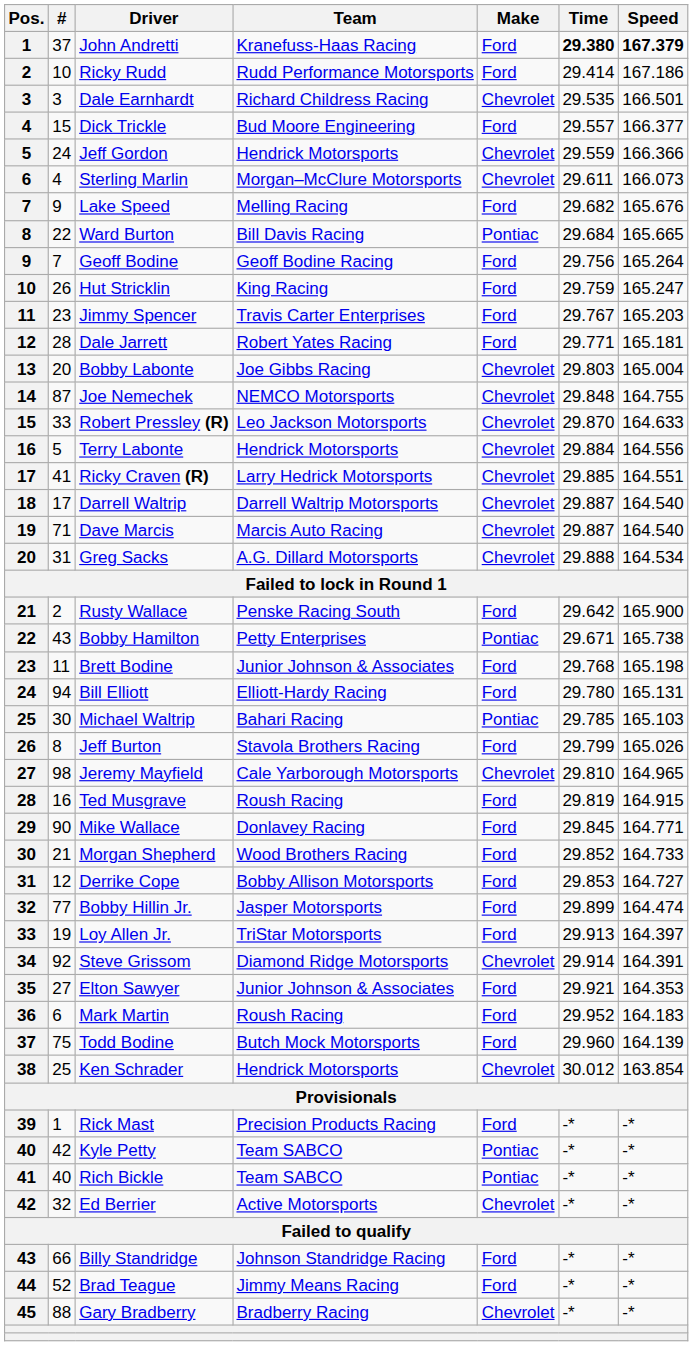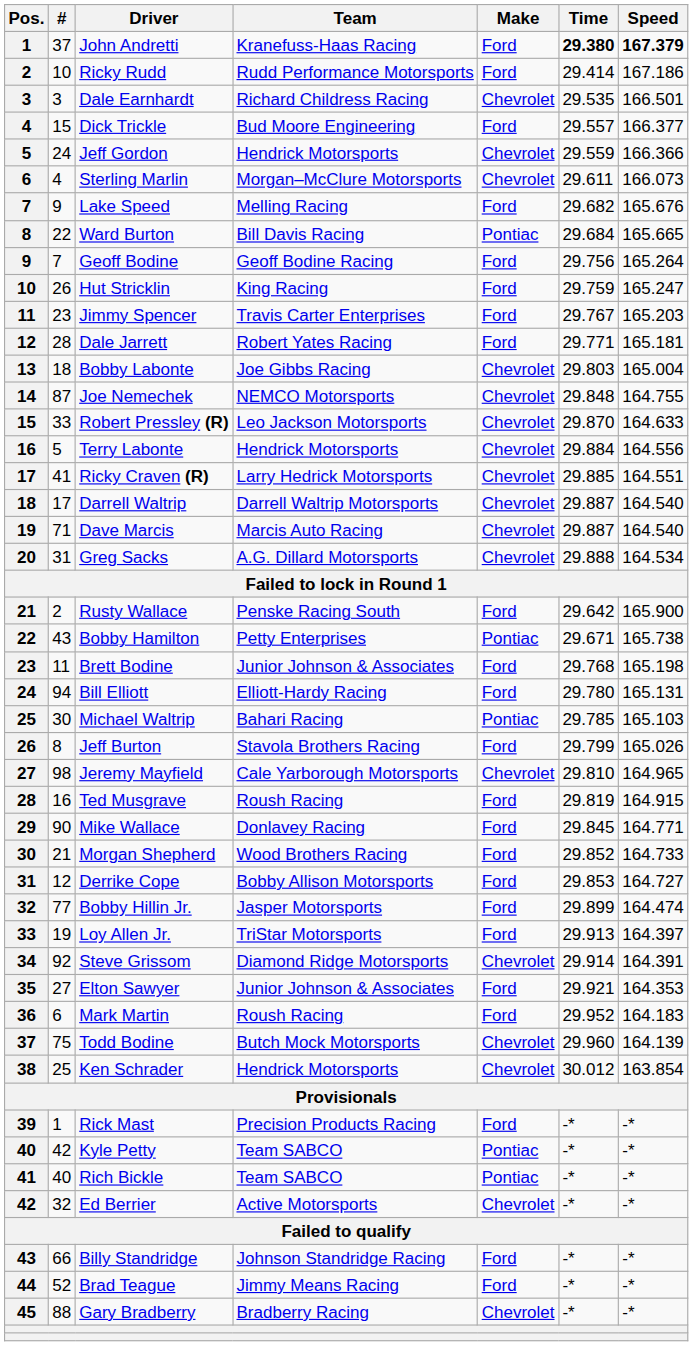Bobby Labonte | #: 20 -> 18
Todd Bodine | Make: Ford -> Chevrolet
